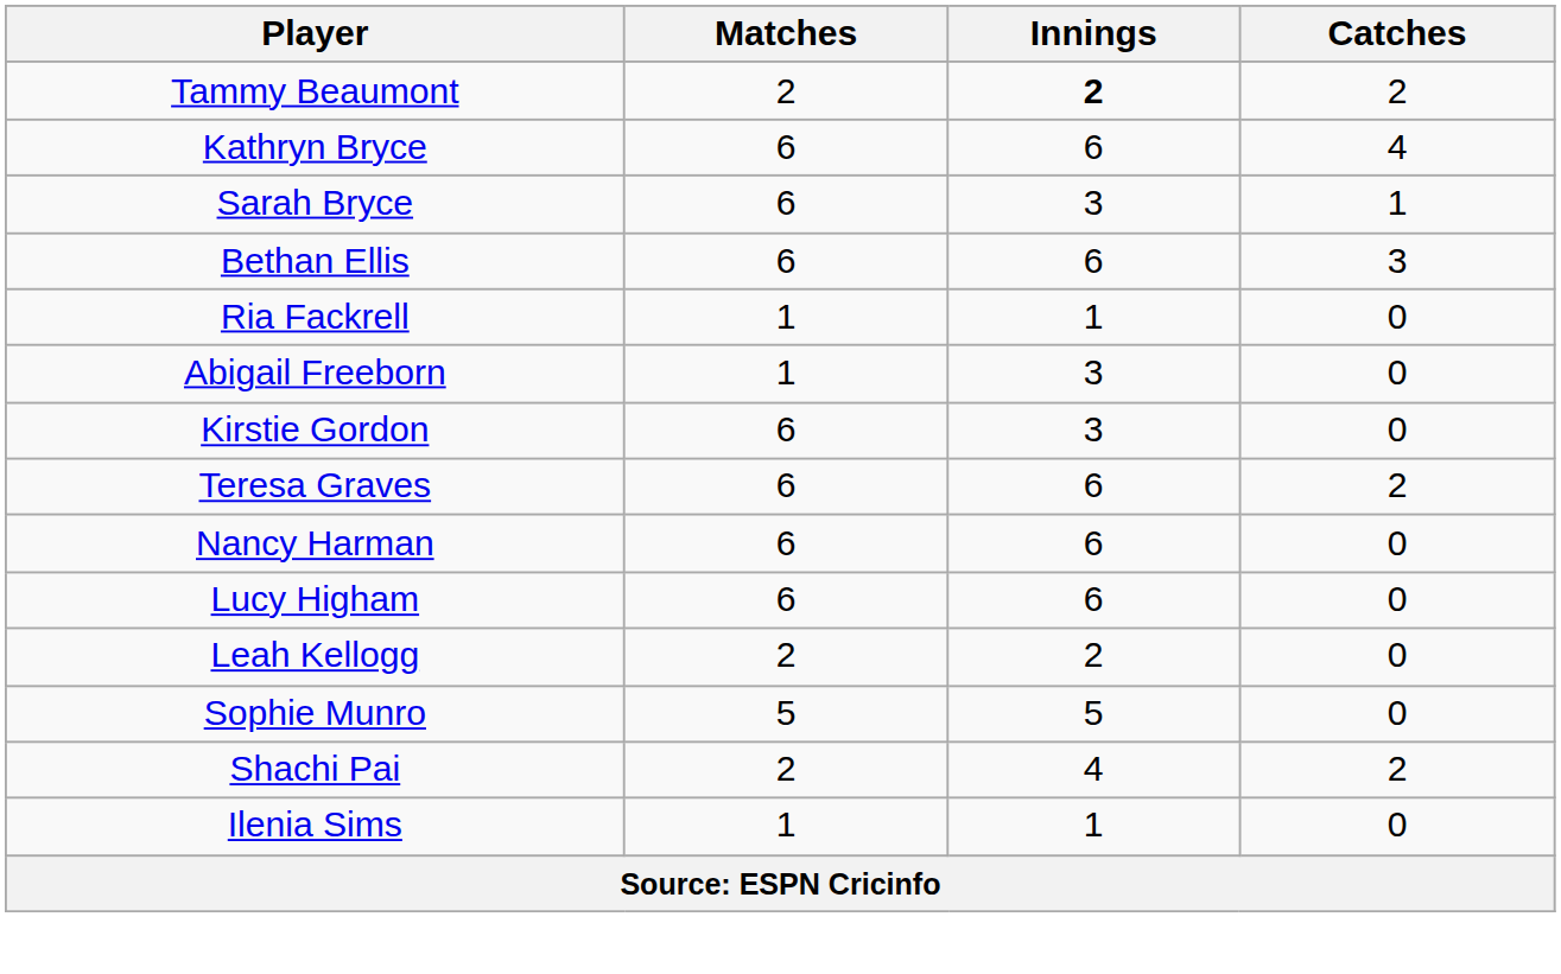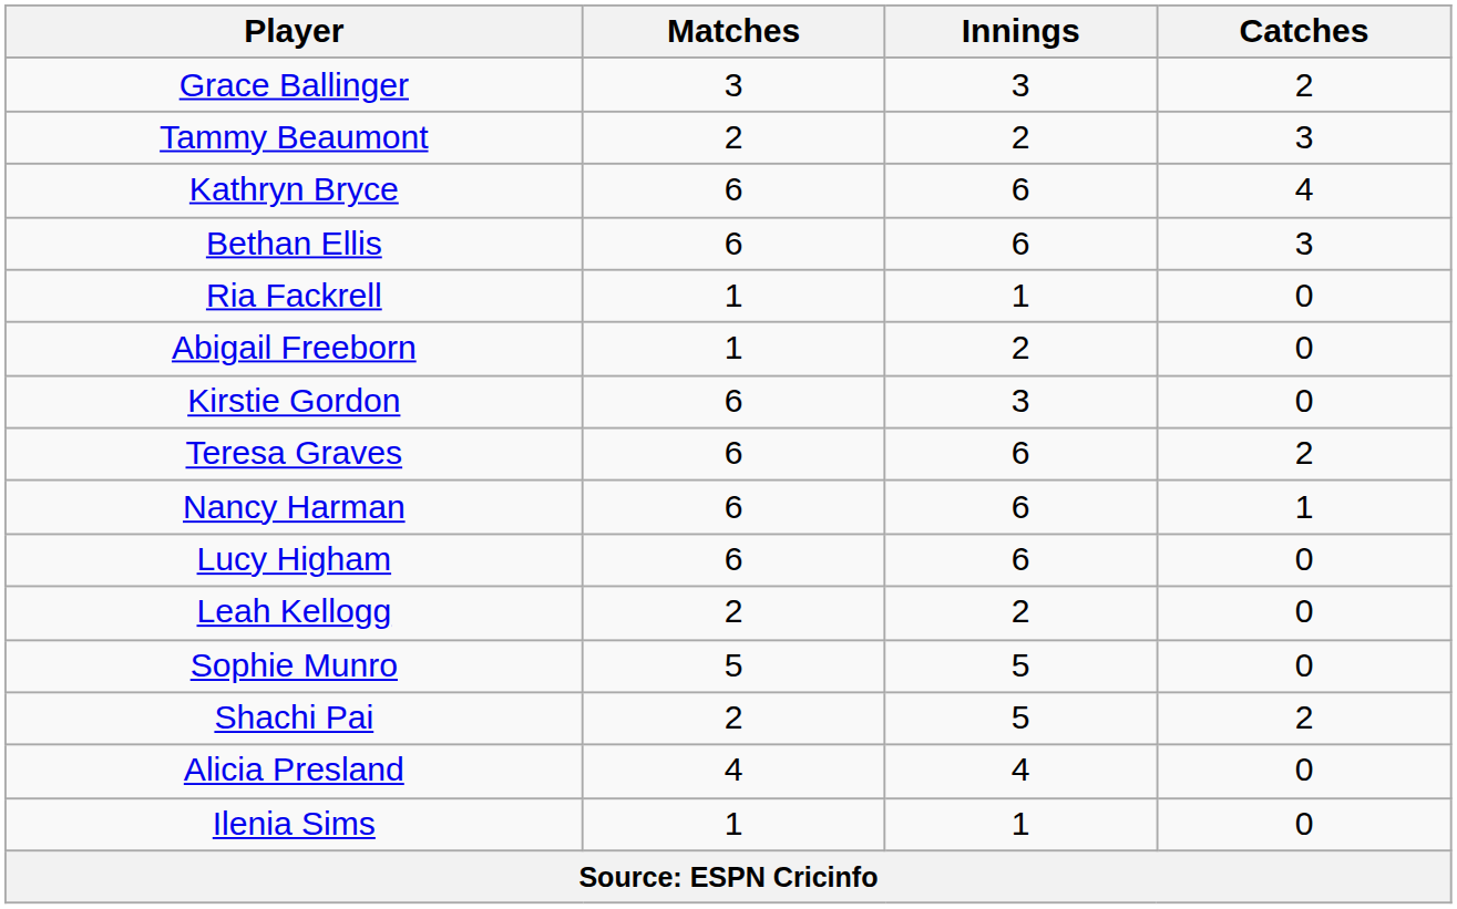+ row: Grace Ballinger | 3 | 3 | 2
Tammy Beaumont | Innings: bold -> normal
Tammy Beaumont | Catches: 2 -> 3
- row: Sarah Bryce | 6 | 3 | 1
Abigail Freeborn | Innings: 3 -> 2
Nancy Harman | Catches: 0 -> 1
Shachi Pai | Innings: 4 -> 5
+ row: Alicia Presland | 4 | 4 | 0
